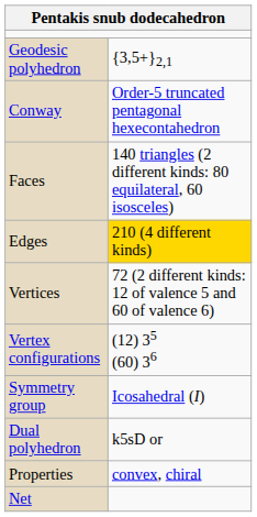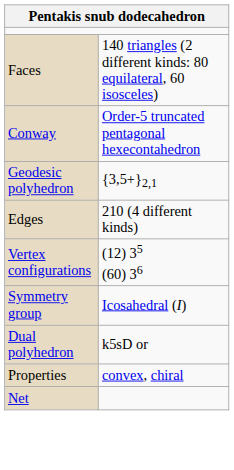rows swapped: Geodesic polyhedron <-> Faces
Edges | column 2: gold background -> no background
- row: Vertices | 72 (2 different kinds: 12 of valence 5 and 60 of valence 6)
